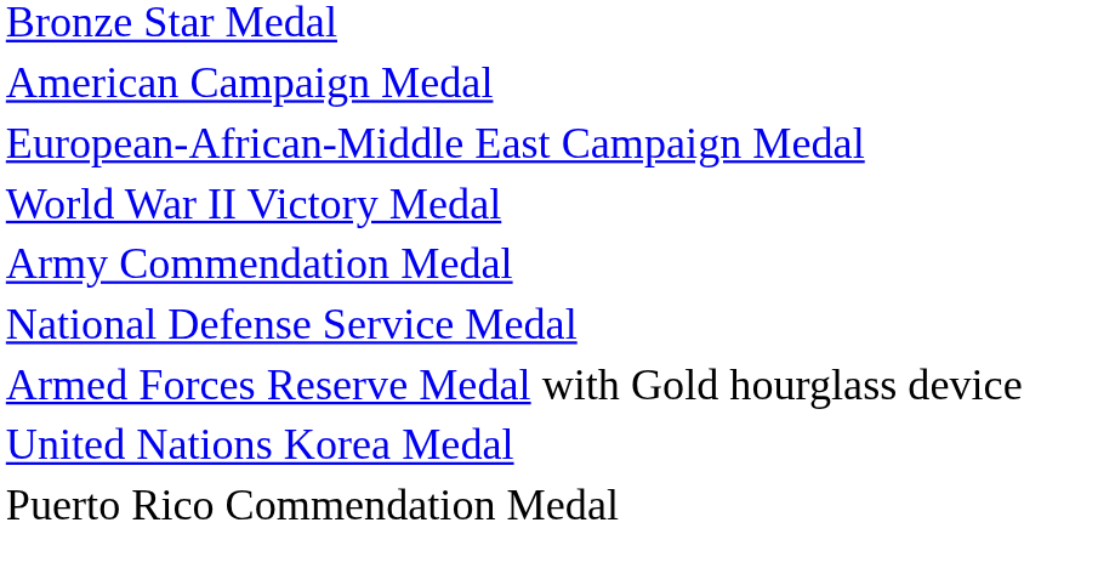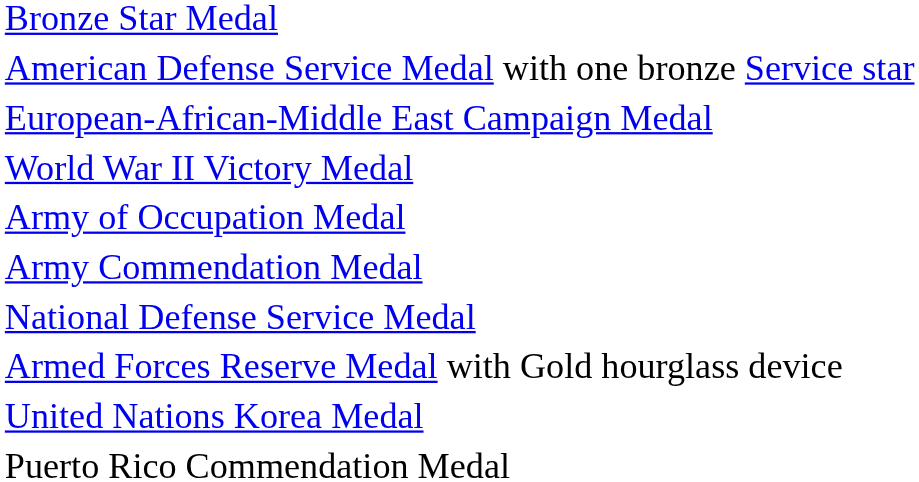+ row: American Defense Service Medal with one bronze Service star
- row: American Campaign Medal
+ row: Army of Occupation Medal
